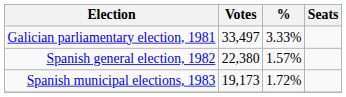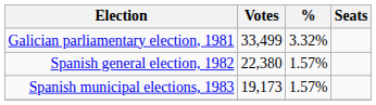Galician parliamentary election, 1981 | Votes: 33,497 -> 33,499
Galician parliamentary election, 1981 | %: 3.33% -> 3.32%
Spanish municipal elections, 1983 | %: 1.72% -> 1.57%
